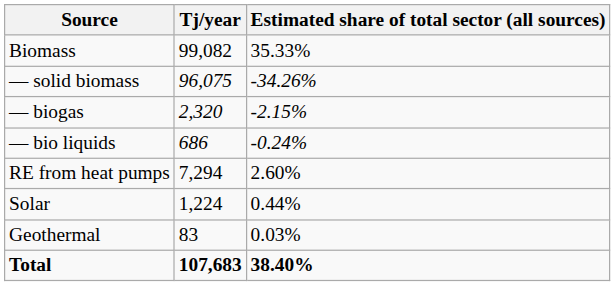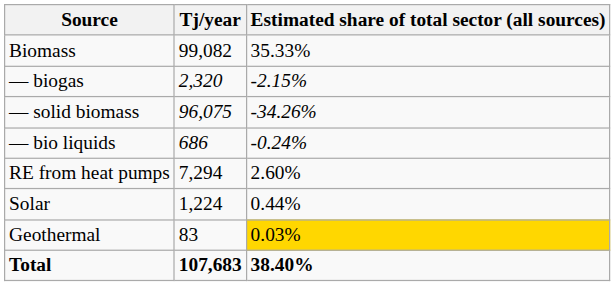rows swapped: — solid biomass <-> — biogas
Geothermal | Estimated share of total sector (all sources): no background -> gold background
